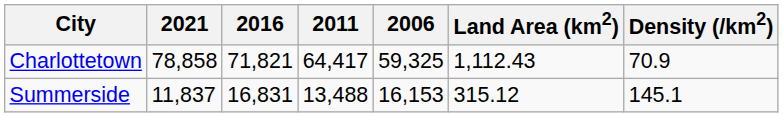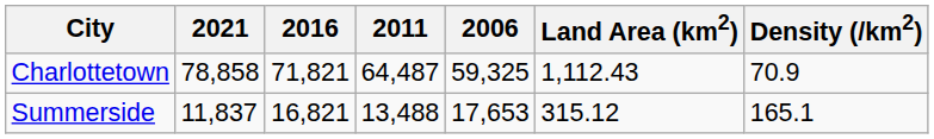Charlottetown | 2011: 64,417 -> 64,487
Summerside | 2016: 16,831 -> 16,821
Summerside | 2006: 16,153 -> 17,653
Summerside | Density (/km2): 145.1 -> 165.1
